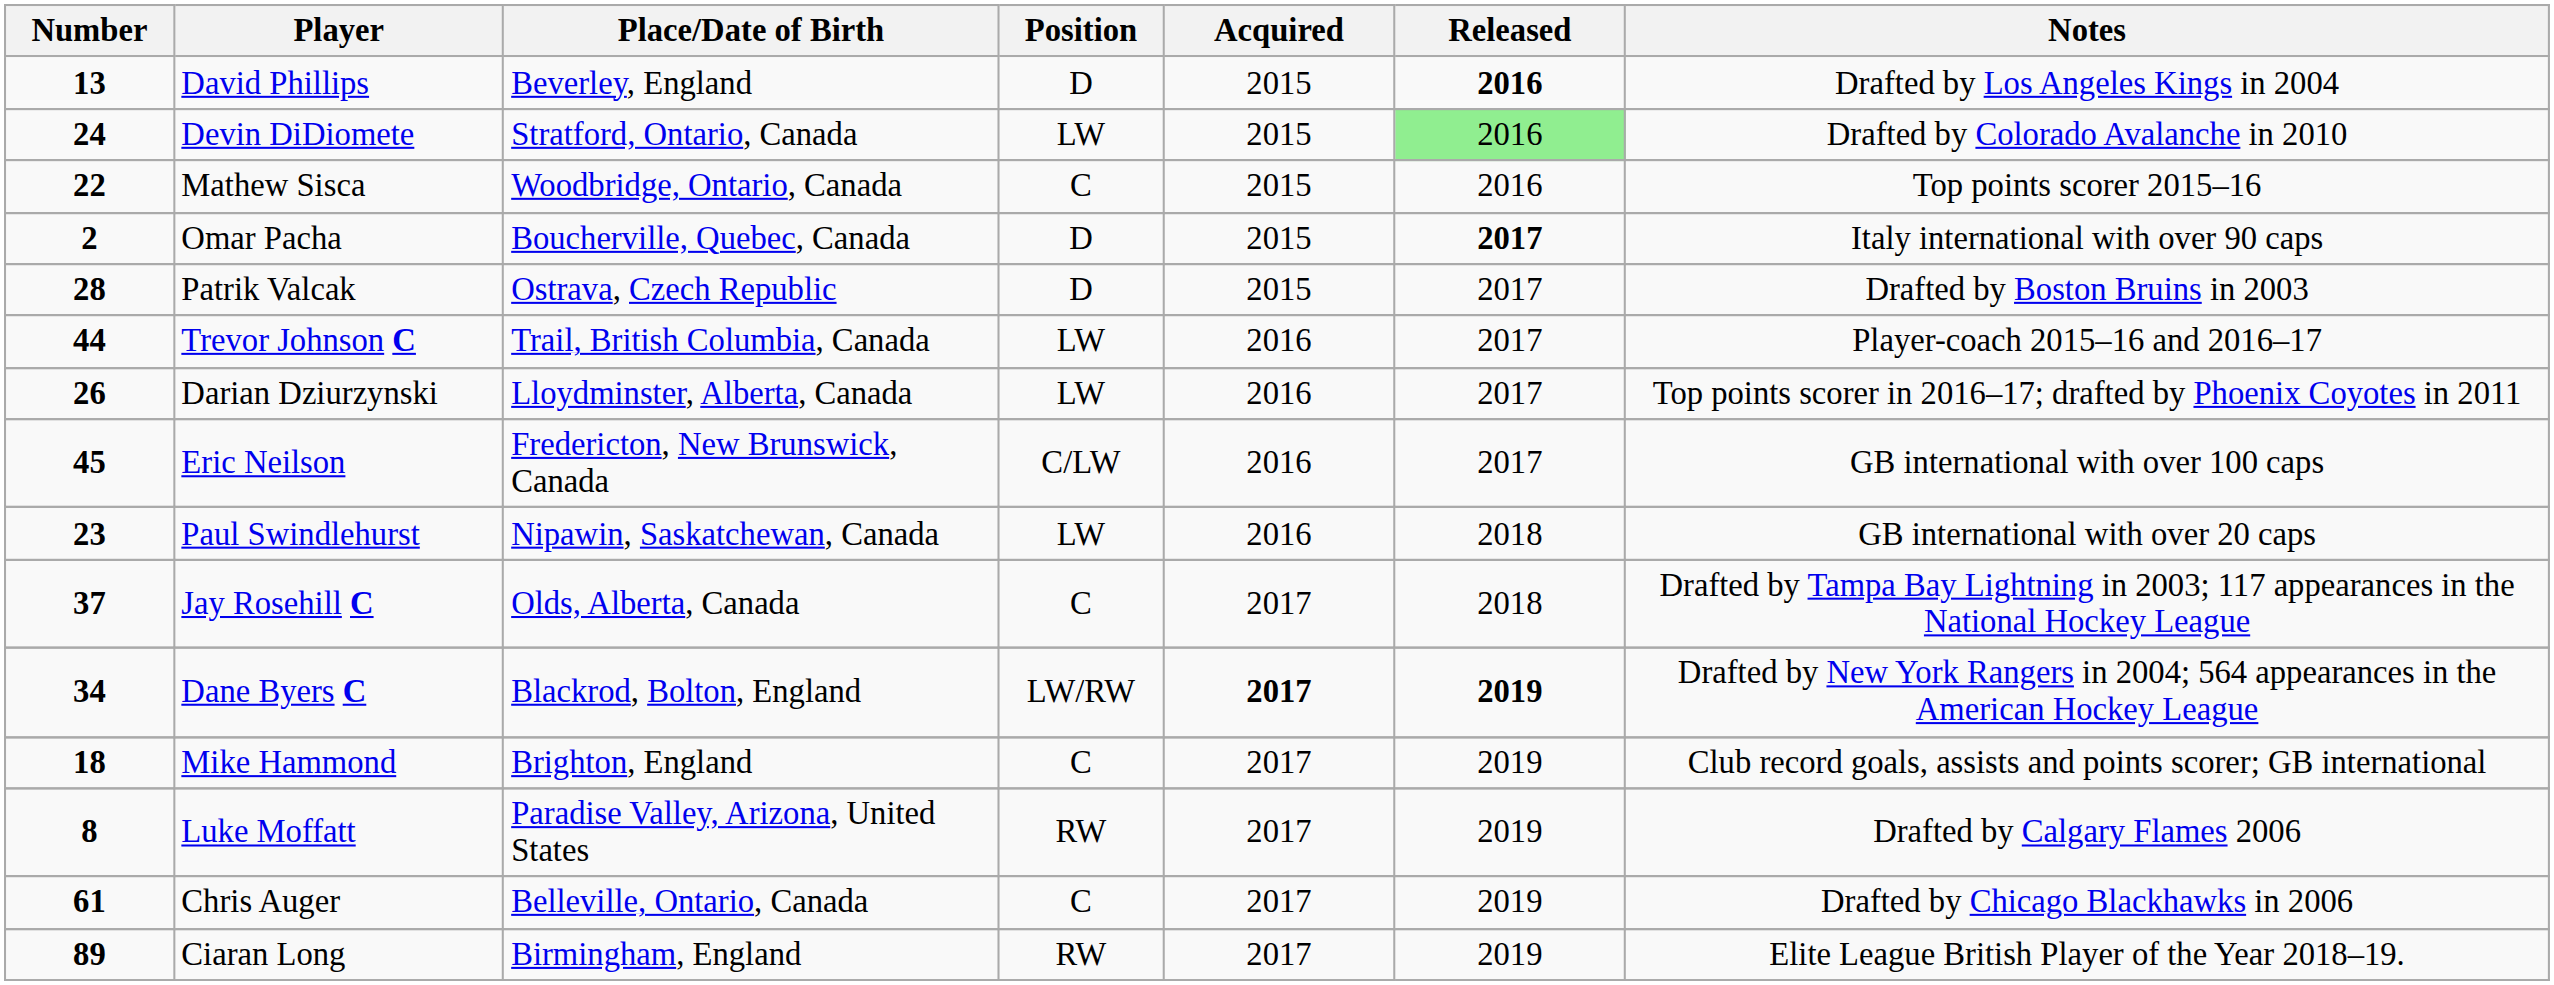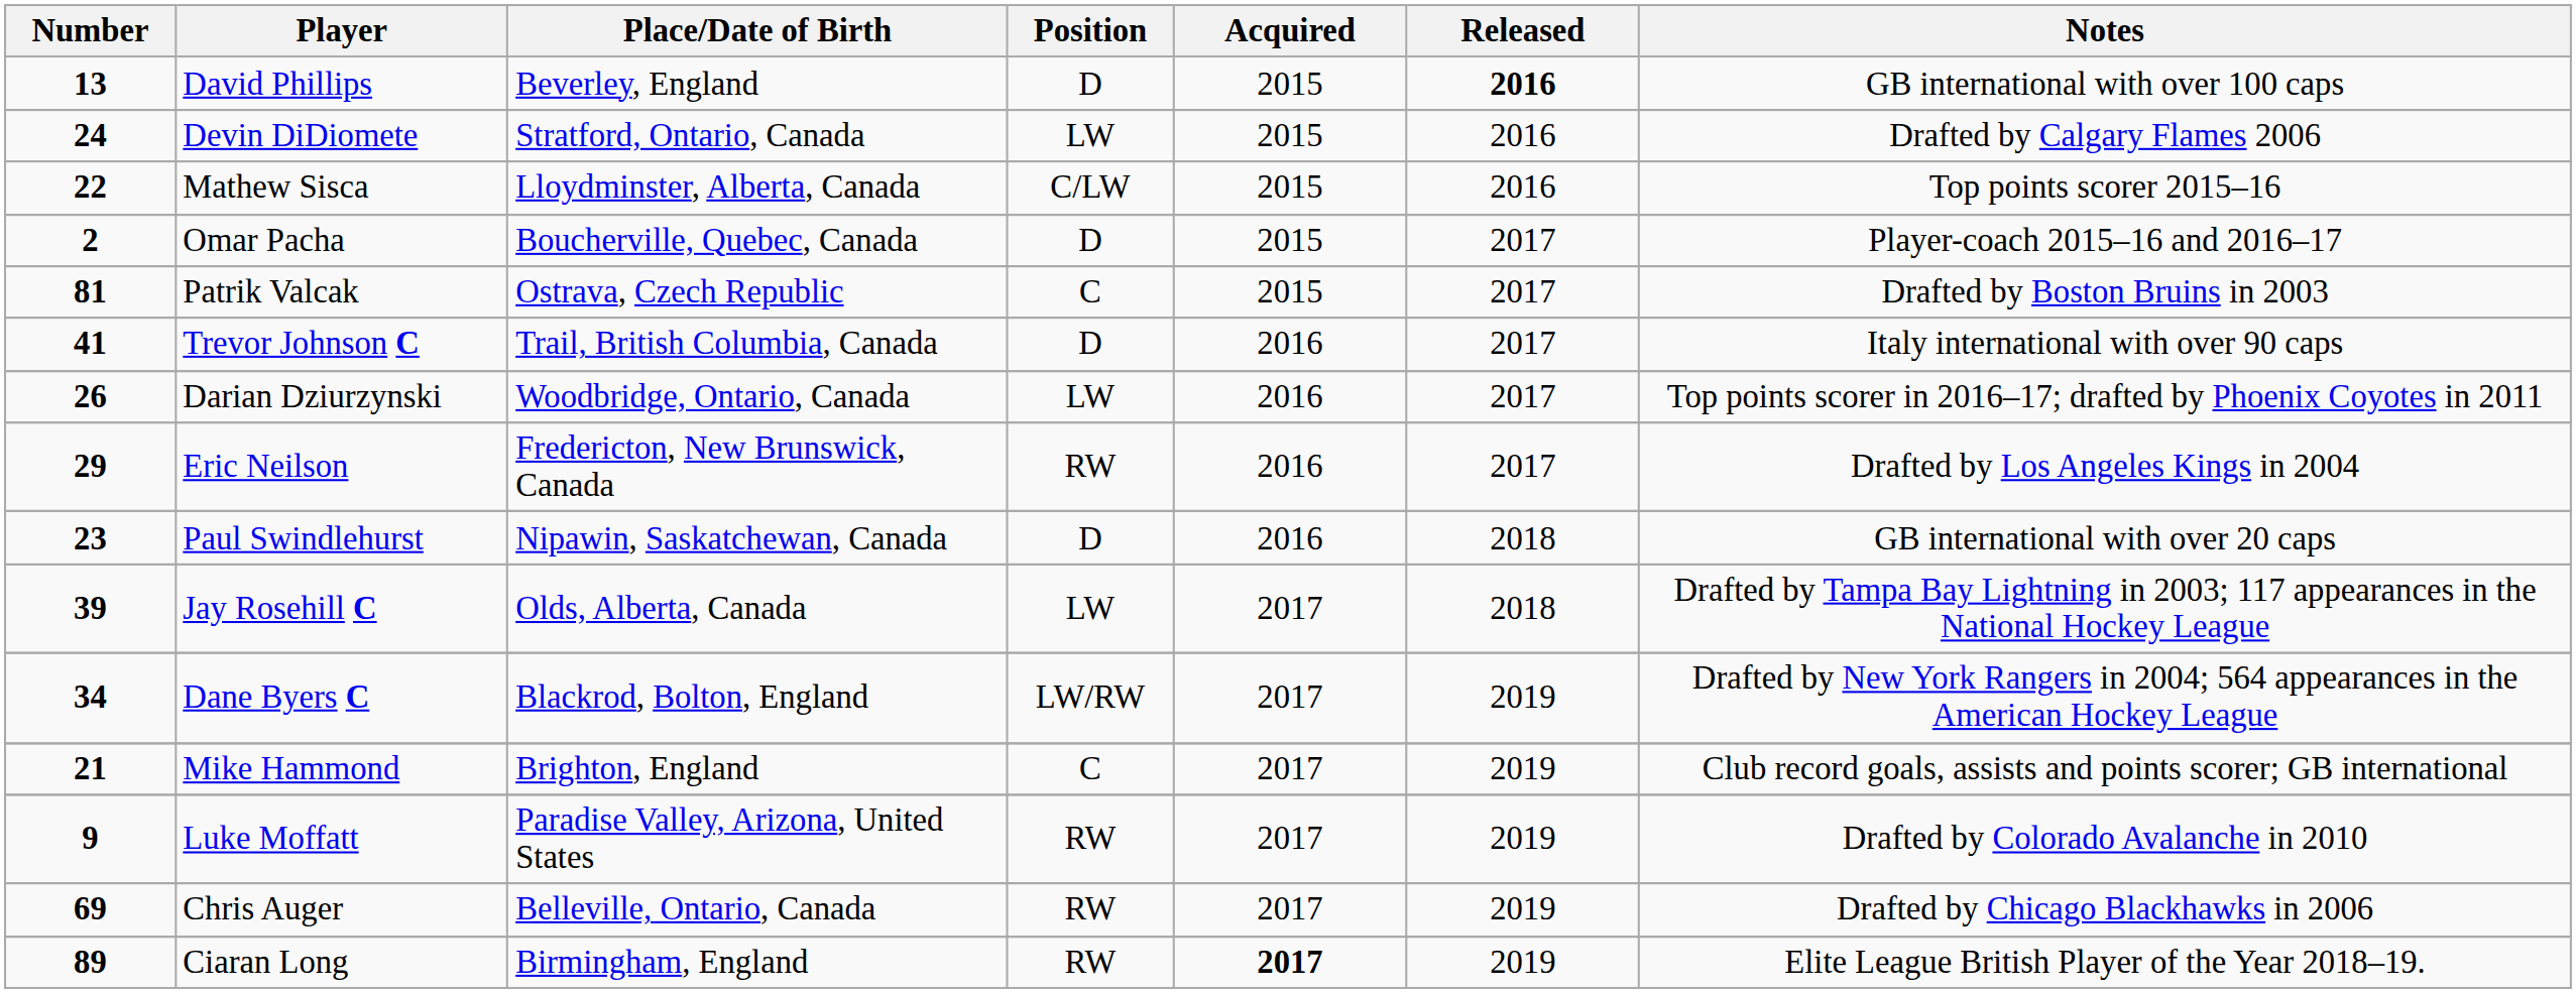David Phillips | Notes: Drafted by Los Angeles Kings in 2004 -> GB international with over 100 caps
Devin DiDiomete | Released: lightgreen background -> no background
Devin DiDiomete | Notes: Drafted by Colorado Avalanche in 2010 -> Drafted by Calgary Flames 2006
Mathew Sisca | Place/Date of Birth: Woodbridge, Ontario, Canada -> Lloydminster, Alberta, Canada
Mathew Sisca | Position: C -> C/LW
Omar Pacha | Released: bold -> normal
Omar Pacha | Notes: Italy international with over 90 caps -> Player-coach 2015–16 and 2016–17
Patrik Valcak | Number: 28 -> 81
Patrik Valcak | Position: D -> C
Trevor Johnson C | Number: 44 -> 41
Trevor Johnson C | Position: LW -> D
Trevor Johnson C | Notes: Player-coach 2015–16 and 2016–17 -> Italy international with over 90 caps
Darian Dziurzynski | Place/Date of Birth: Lloydminster, Alberta, Canada -> Woodbridge, Ontario, Canada
Eric Neilson | Number: 45 -> 29
Eric Neilson | Position: C/LW -> RW
Eric Neilson | Notes: GB international with over 100 caps -> Drafted by Los Angeles Kings in 2004
Paul Swindlehurst | Position: LW -> D
Jay Rosehill C | Number: 37 -> 39
Jay Rosehill C | Position: C -> LW
Dane Byers C | Acquired: bold -> normal
Dane Byers C | Released: bold -> normal
Mike Hammond | Number: 18 -> 21
Luke Moffatt | Number: 8 -> 9
Luke Moffatt | Notes: Drafted by Calgary Flames 2006 -> Drafted by Colorado Avalanche in 2010
Chris Auger | Number: 61 -> 69
Chris Auger | Position: C -> RW
Ciaran Long | Acquired: normal -> bold
